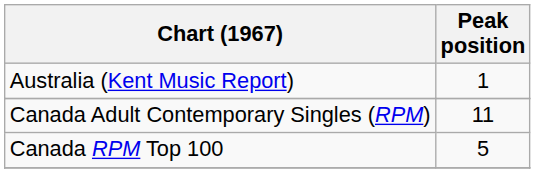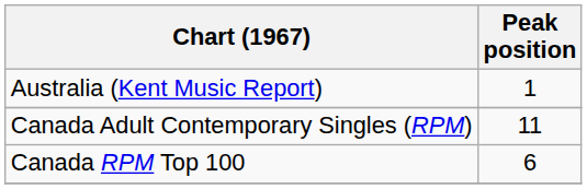Canada RPM Top 100 | Peak position: 5 -> 6
